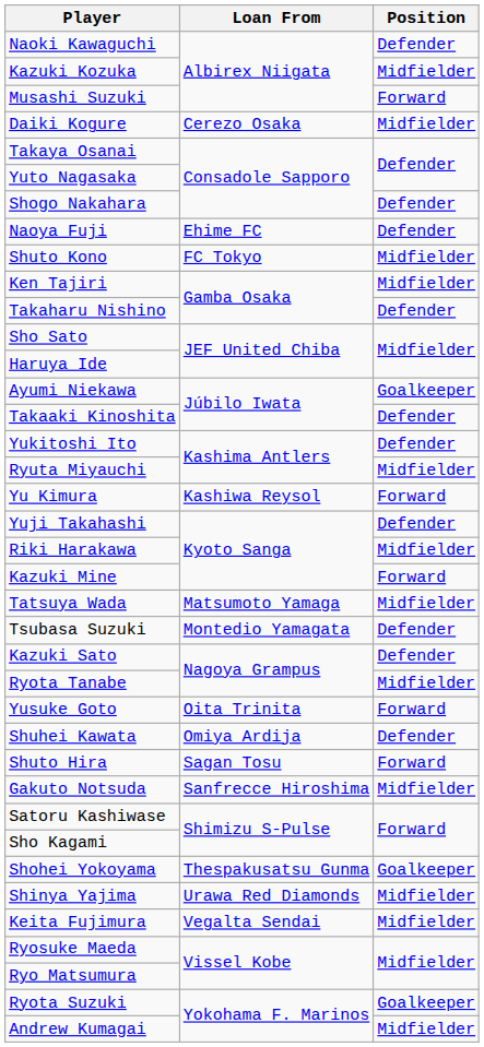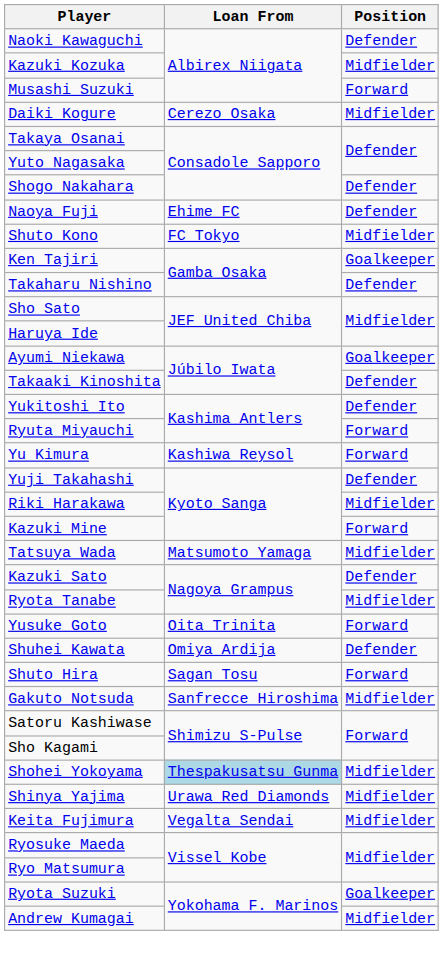Ken Tajiri | Position: Midfielder -> Goalkeeper
Ryuta Miyauchi | Position: Midfielder -> Forward
- row: Tsubasa Suzuki | Montedio Yamagata | Defender
Shohei Yokoyama | Loan From: no background -> lightblue background
Shohei Yokoyama | Position: Goalkeeper -> Midfielder
